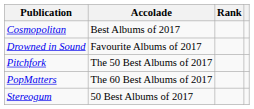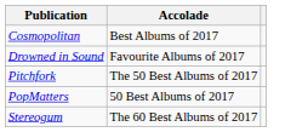- column: Rank
PopMatters | Accolade: The 60 Best Albums of 2017 -> 50 Best Albums of 2017
Stereogum | Accolade: 50 Best Albums of 2017 -> The 60 Best Albums of 2017
